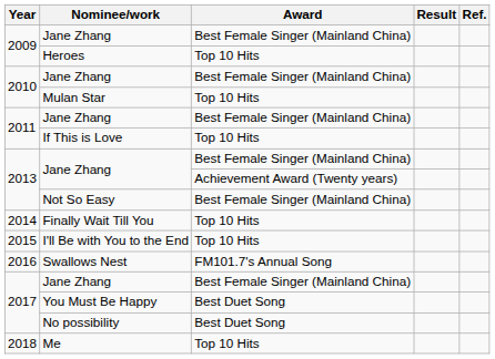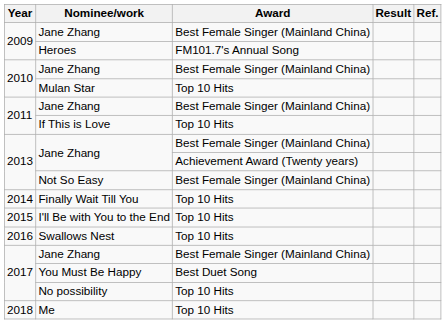Heroes | Award: Top 10 Hits -> FM101.7's Annual Song
Swallows Nest | Award: FM101.7's Annual Song -> Top 10 Hits
No possibility | Award: Best Duet Song -> Top 10 Hits
